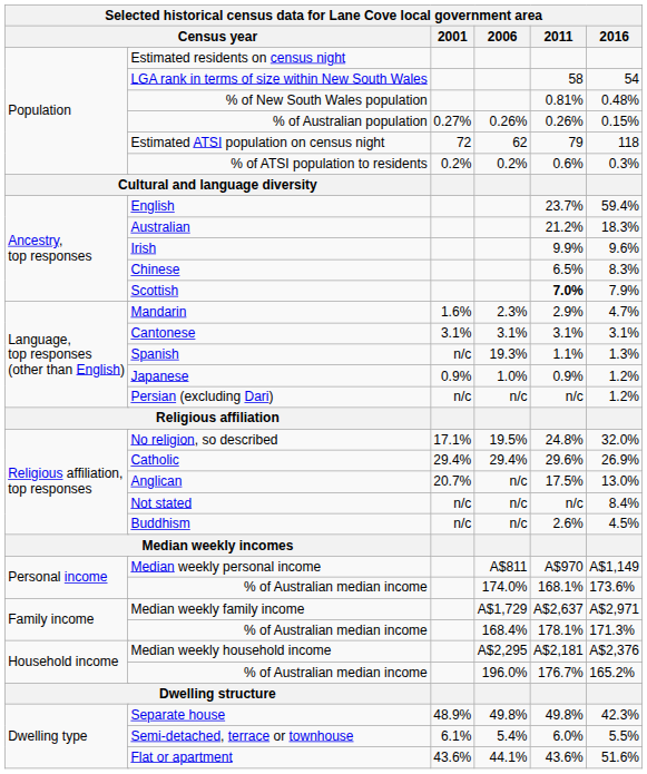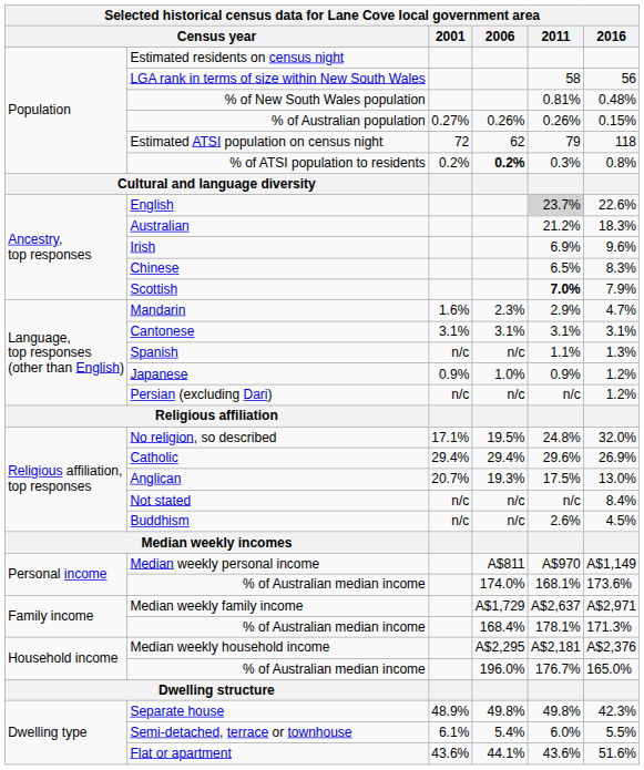LGA rank in terms of size within New South Wales | 2016: 54 -> 56
% of ATSI population to residents | 2006: normal -> bold
% of ATSI population to residents | 2011: 0.6% -> 0.3%
% of ATSI population to residents | 2016: 0.3% -> 0.8%
English | 2011: no background -> lightgrey background
English | 2016: 59.4% -> 22.6%
Irish | 2011: 9.9% -> 6.9%
Spanish | 2006: 19.3% -> n/c
Anglican | 2006: n/c -> 19.3%
Household income / % of Australian median income | 2016: 165.2% -> 165.0%
